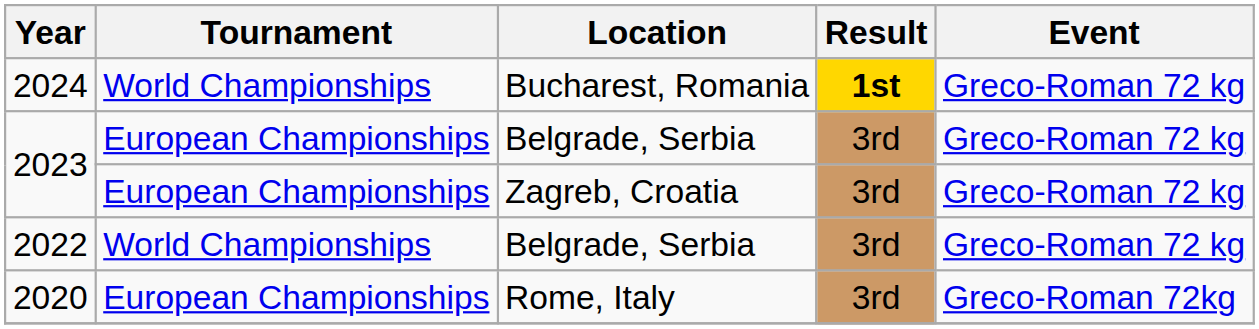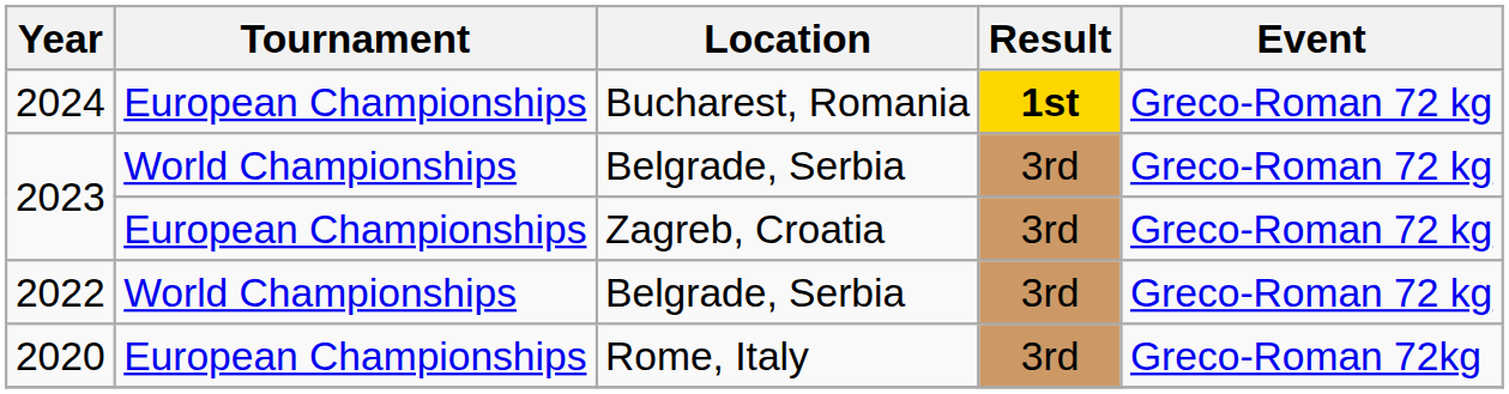2024 | Tournament: World Championships -> European Championships
2023 / Belgrade, Serbia | Tournament: European Championships -> World Championships
